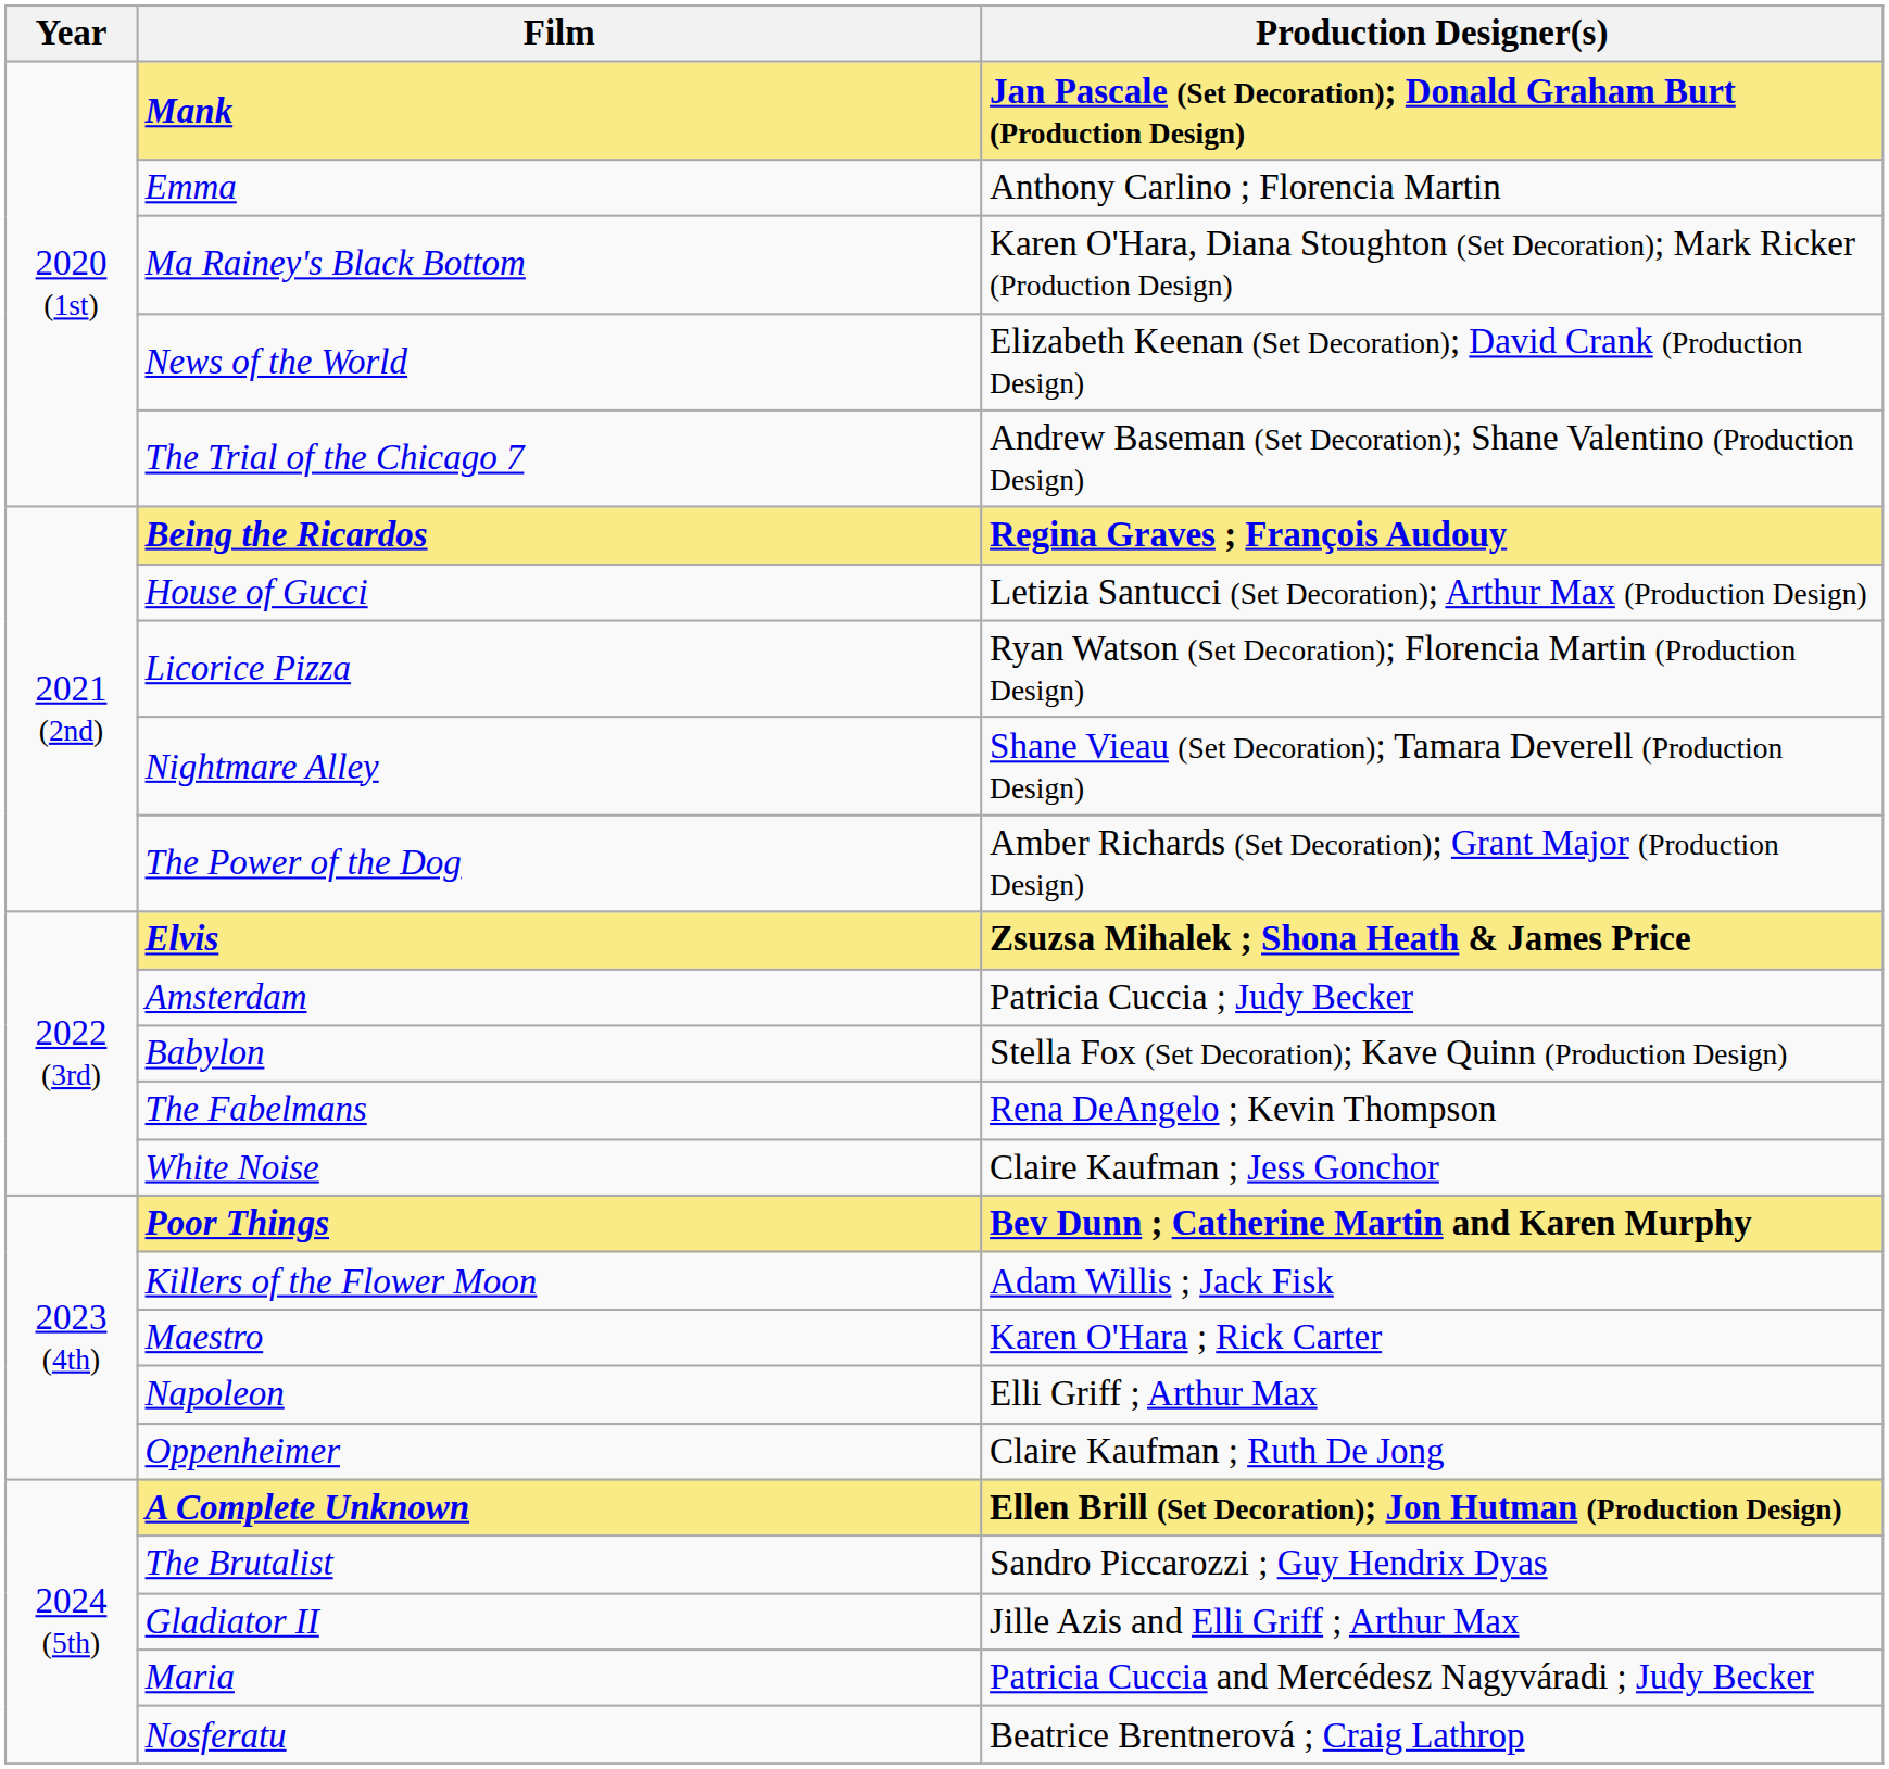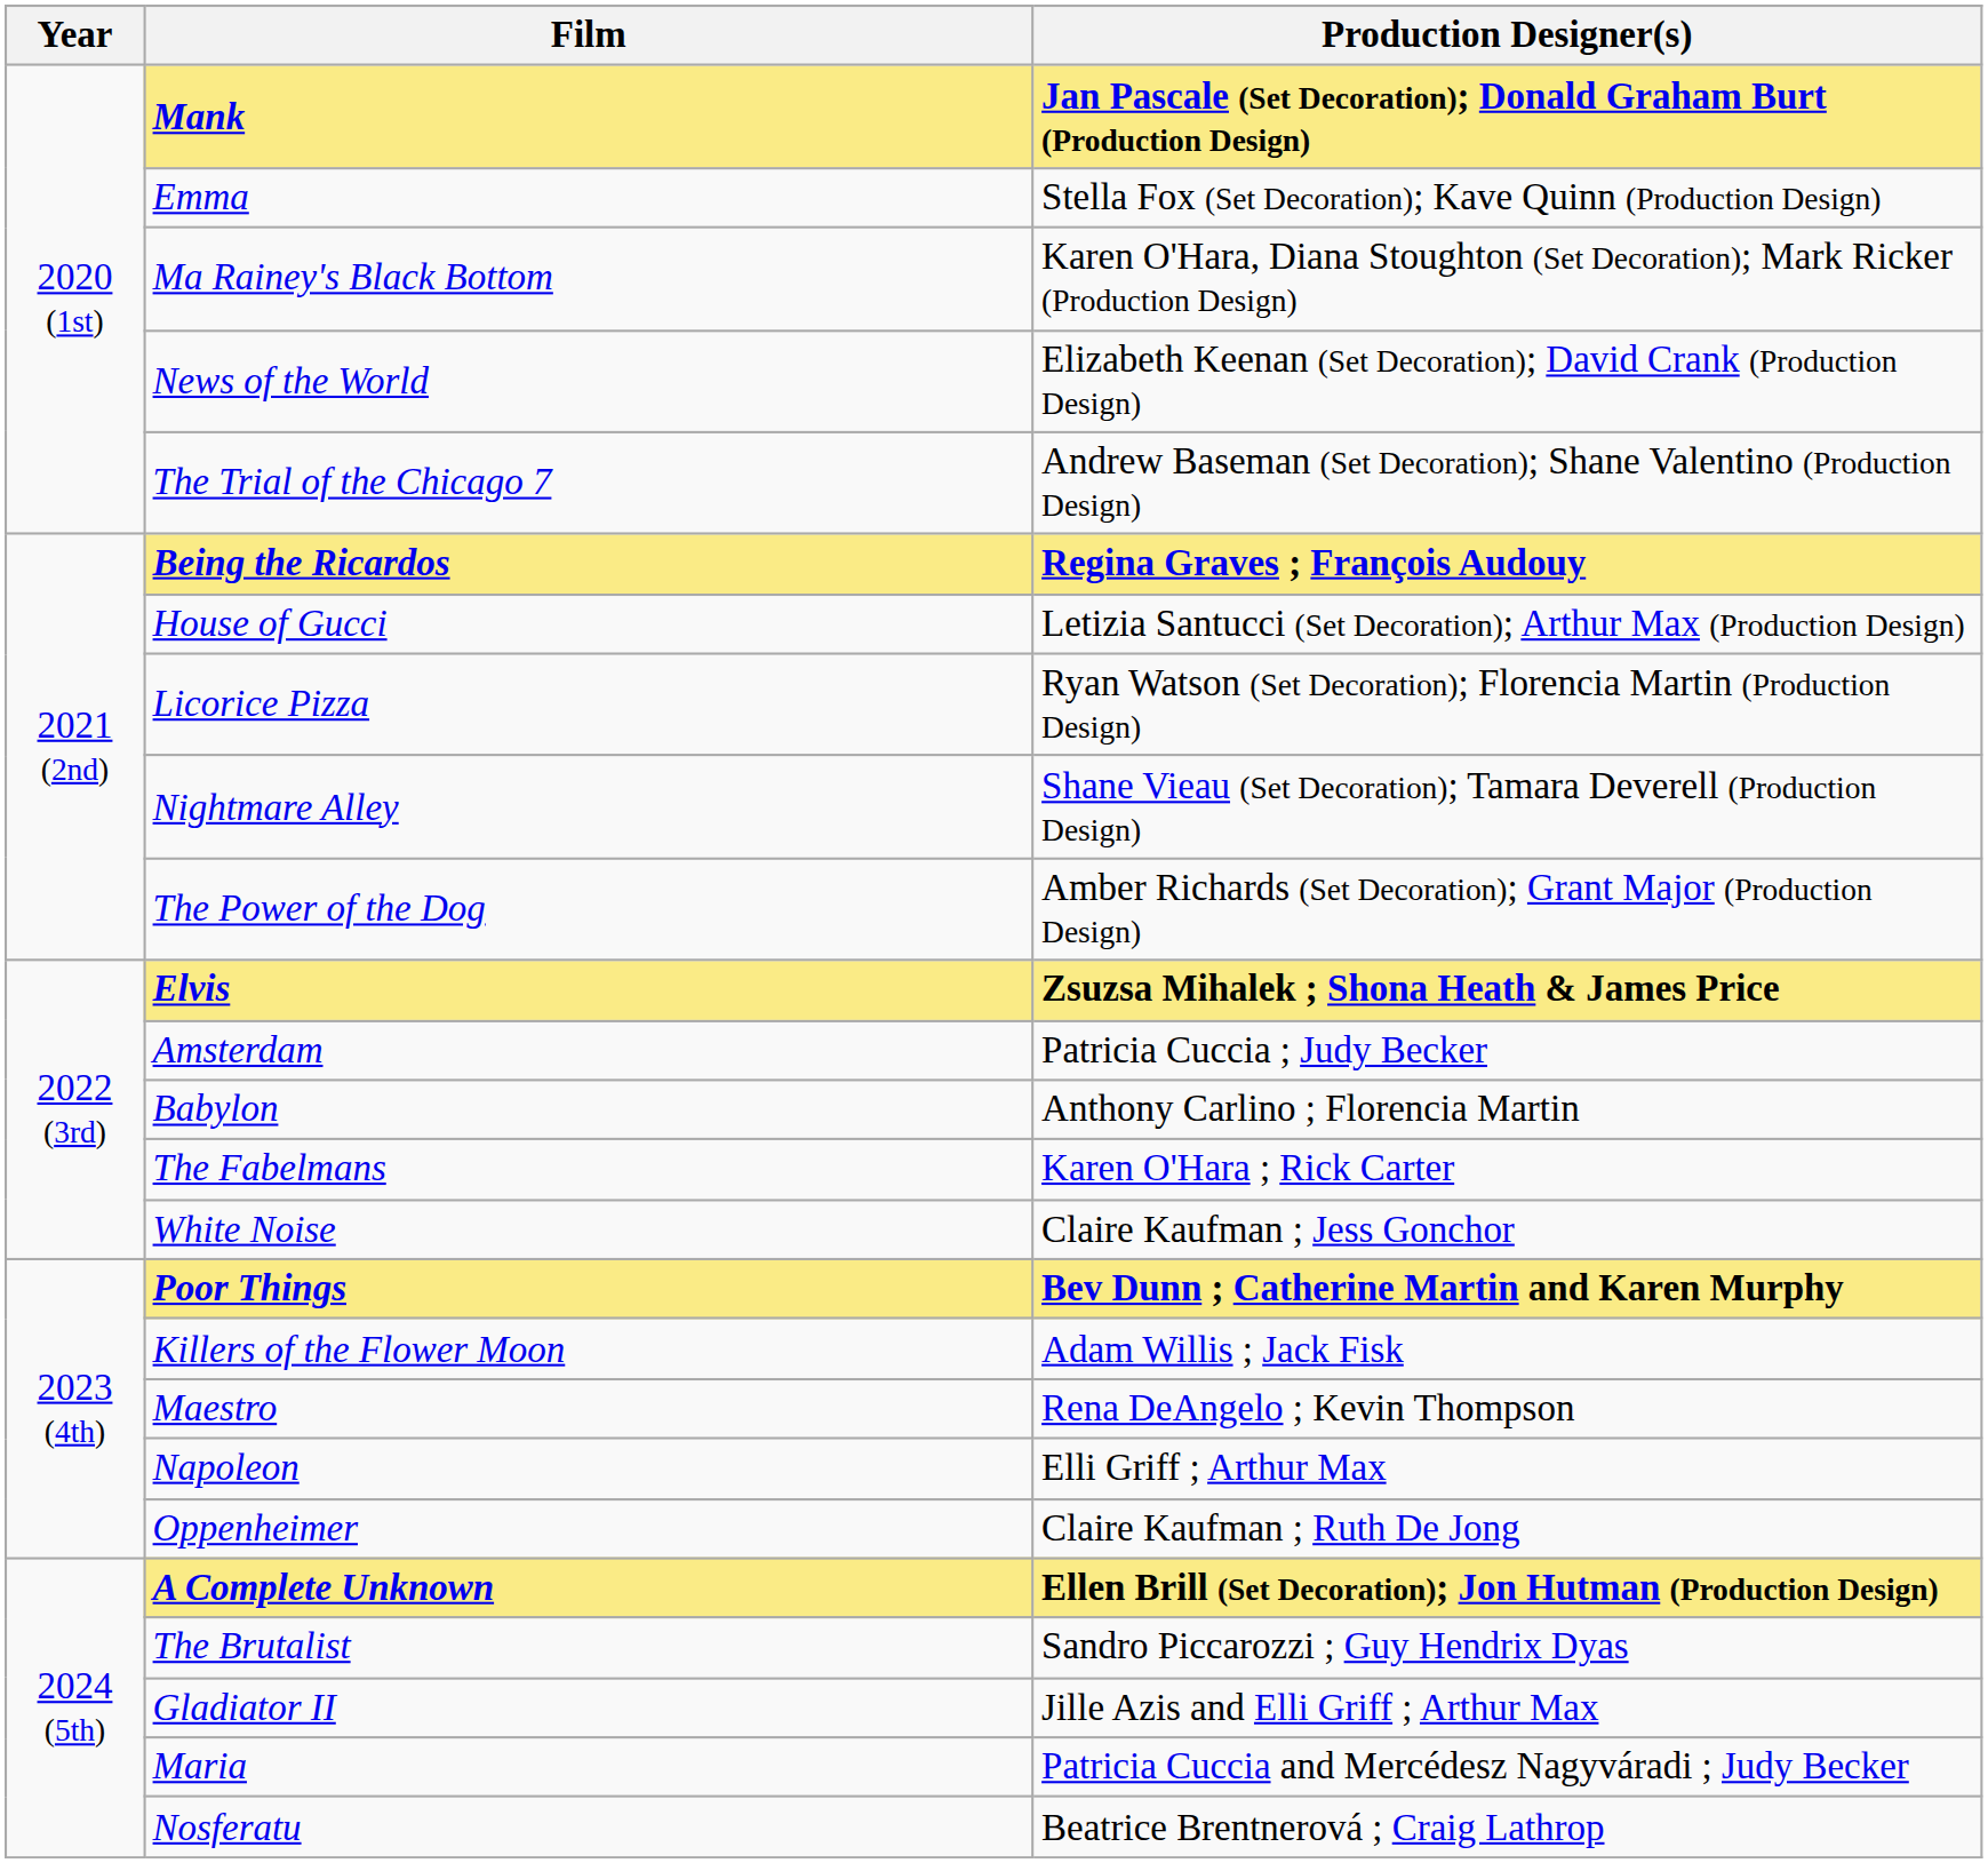Emma | Production Designer(s): Anthony Carlino ; Florencia Martin -> Stella Fox (Set Decoration); Kave Quinn (Production Design)
Babylon | Production Designer(s): Stella Fox (Set Decoration); Kave Quinn (Production Design) -> Anthony Carlino ; Florencia Martin
The Fabelmans | Production Designer(s): Rena DeAngelo ; Kevin Thompson -> Karen O'Hara ; Rick Carter
Maestro | Production Designer(s): Karen O'Hara ; Rick Carter -> Rena DeAngelo ; Kevin Thompson
